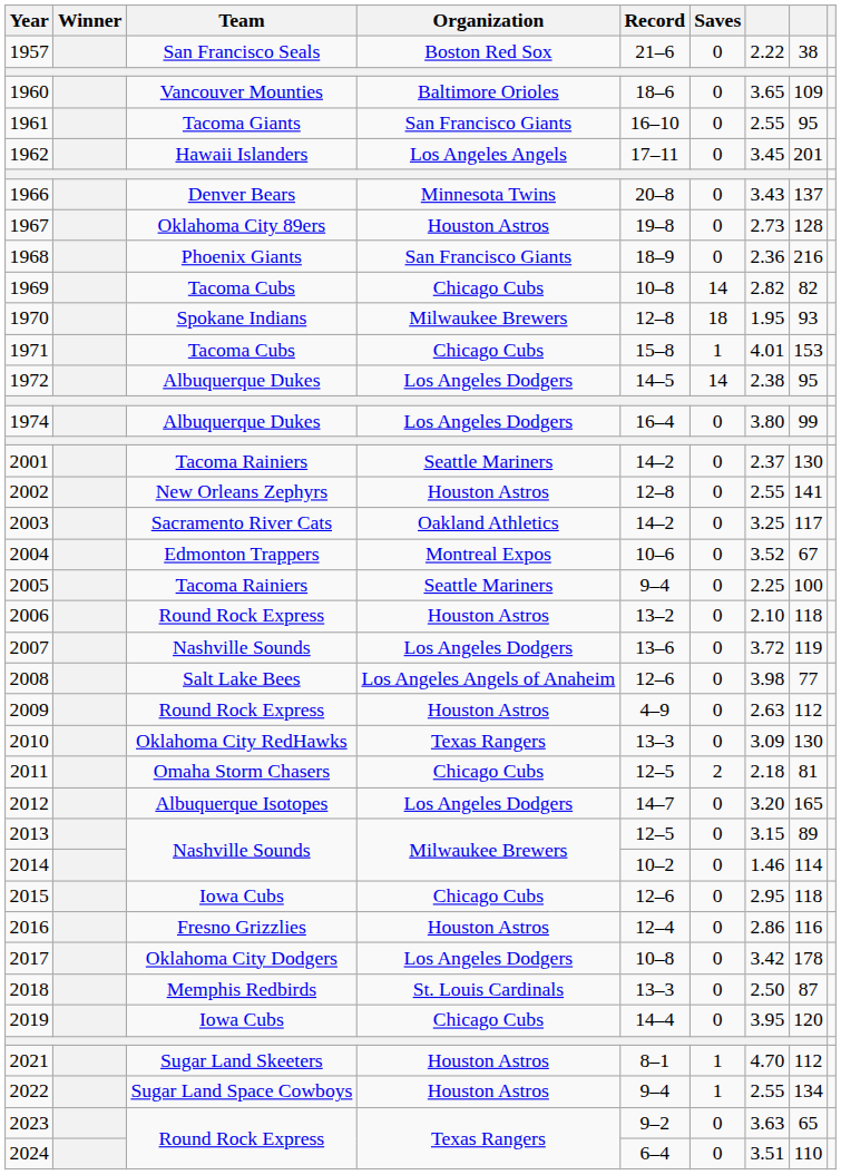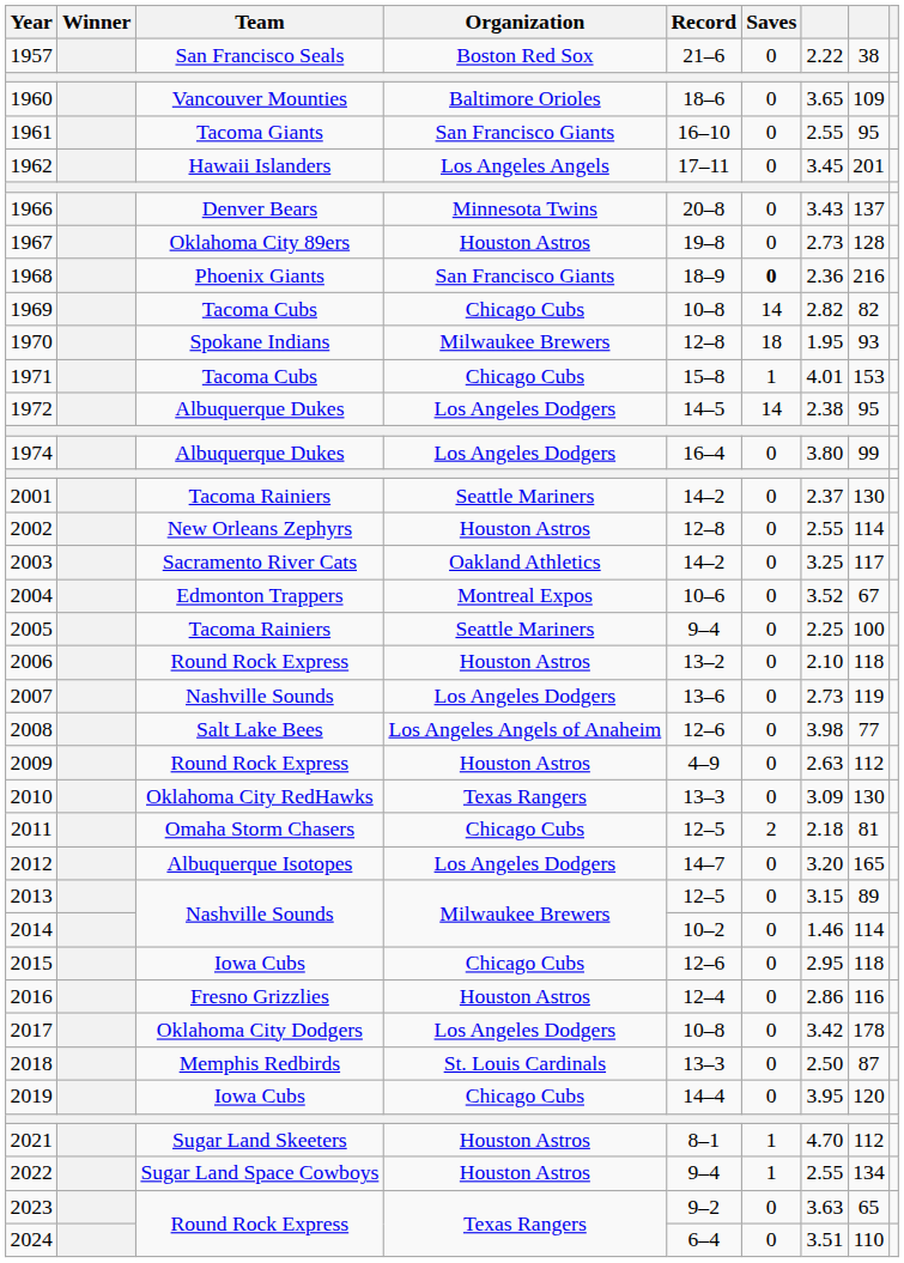1968 | Saves: normal -> bold
2002 | column 8: 141 -> 114
2007 | column 7: 3.72 -> 2.73
